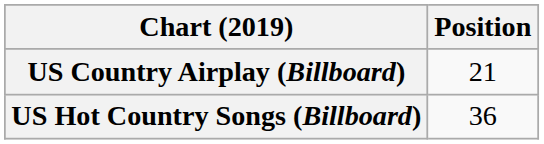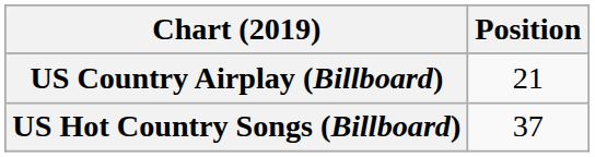US Hot Country Songs (Billboard) | Position: 36 -> 37
